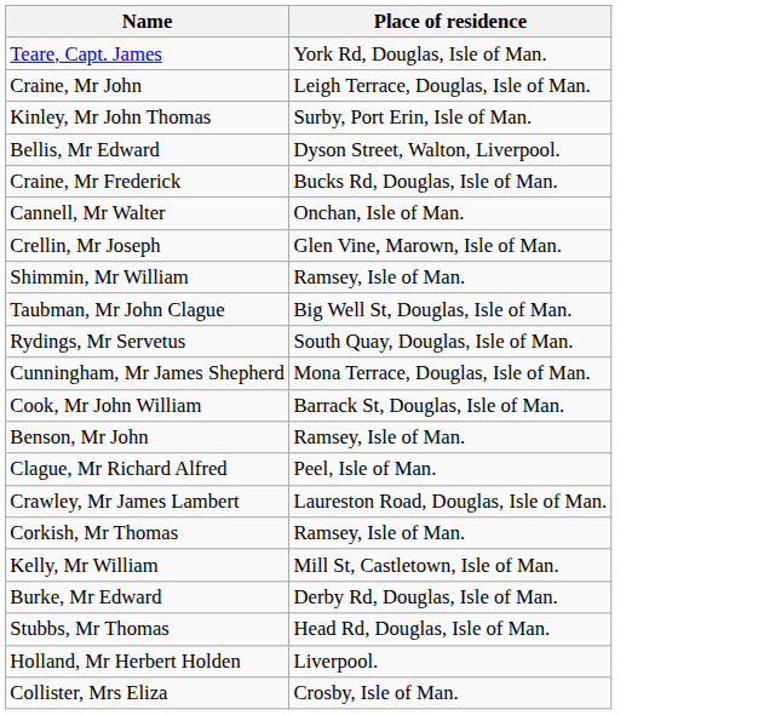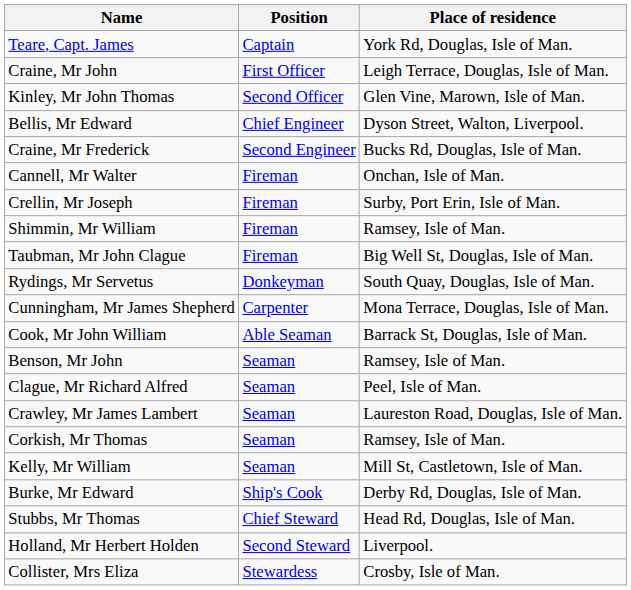+ column: Position | Captain | First Officer | Second Officer | Chief Engineer | Second Engineer | Fireman | Fireman | Fireman | Fireman | Donkeyman | Carpenter | Able Seaman | Seaman | Seaman | Seaman | Seaman | Seaman | Ship's Cook | Chief Steward | Second Steward | Stewardess
Kinley, Mr John Thomas | Place of residence: Surby, Port Erin, Isle of Man. -> Glen Vine, Marown, Isle of Man.
Crellin, Mr Joseph | Place of residence: Glen Vine, Marown, Isle of Man. -> Surby, Port Erin, Isle of Man.
